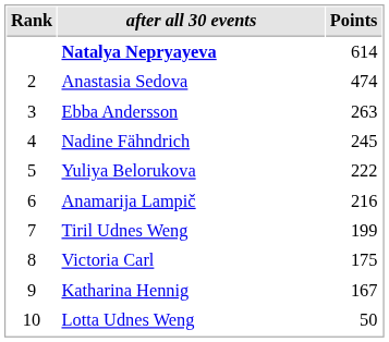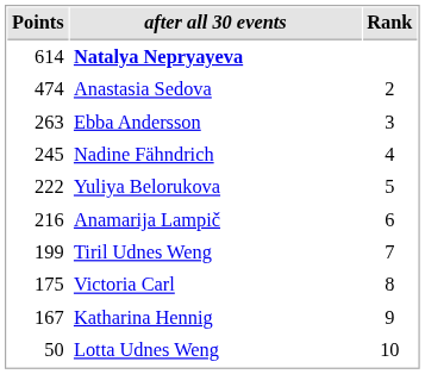columns swapped: Rank <-> Points
